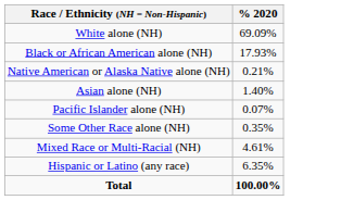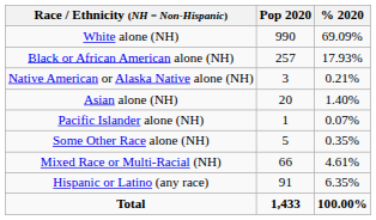+ column: Pop 2020 | 990 | 257 | 3 | 20 | 1 | 5 | 66 | 91 | 1,433
